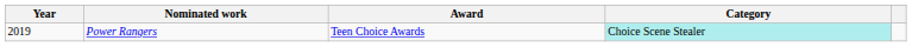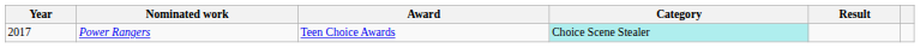+ column: Result
Power Rangers | Year: 2019 -> 2017
